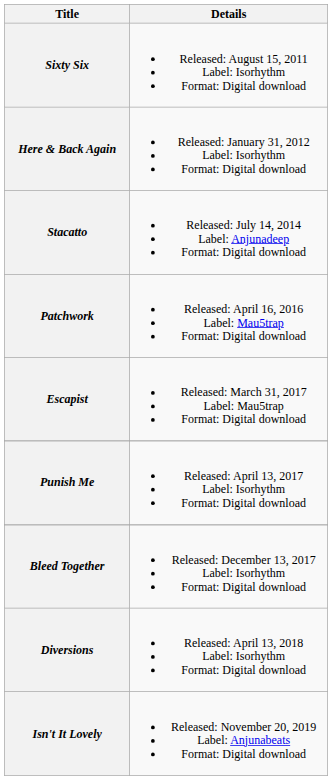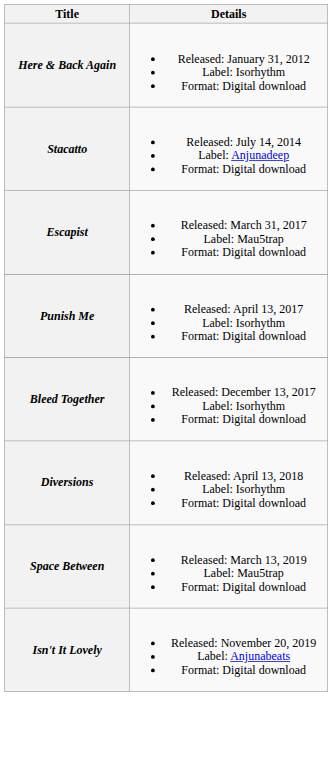- row: Sixty Six | Released: August 15, 2011 Label: Isorhythm Format: Digital download
- row: Patchwork | Released: April 16, 2016 Label: Mau5trap Format: Digital download
+ row: Space Between | Released: March 13, 2019 Label: Mau5trap Format: Digital download
